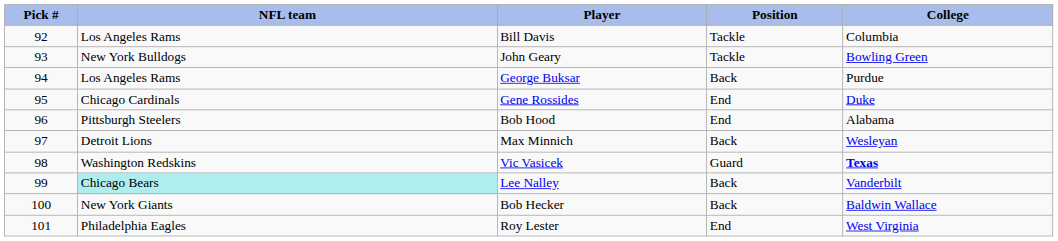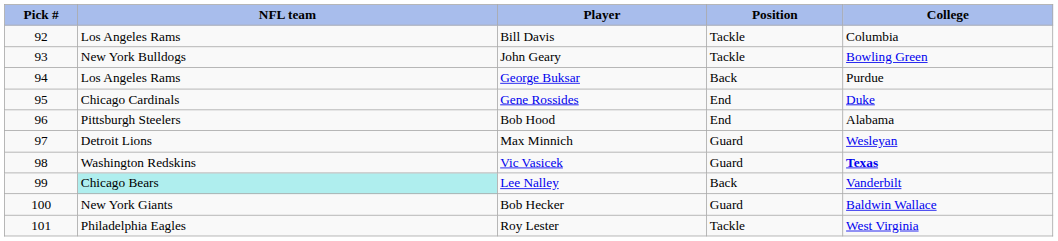Max Minnich | Position: Back -> Guard
Bob Hecker | Position: Back -> Guard
Roy Lester | Position: End -> Tackle
